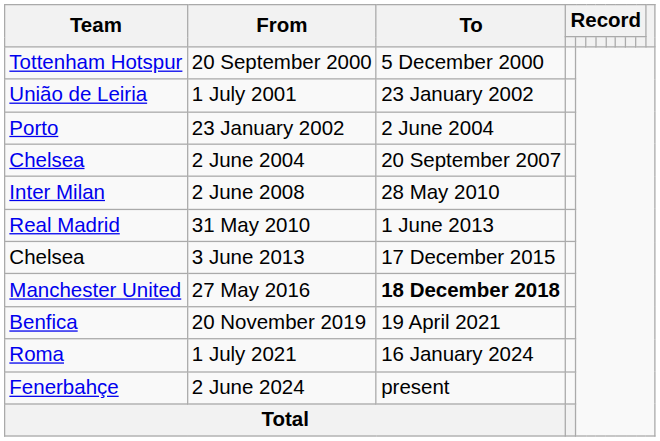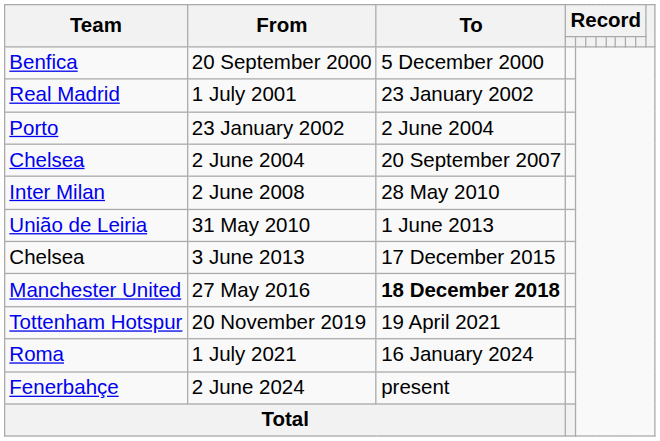20 September 2000 | Team: Tottenham Hotspur -> Benfica
1 July 2001 | Team: União de Leiria -> Real Madrid
31 May 2010 | Team: Real Madrid -> União de Leiria
20 November 2019 | Team: Benfica -> Tottenham Hotspur
